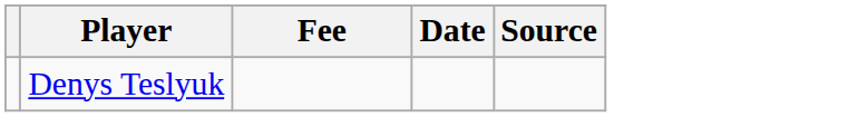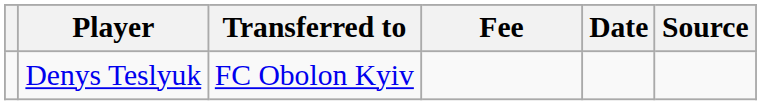+ column: Transferred to | FC Obolon Kyiv
